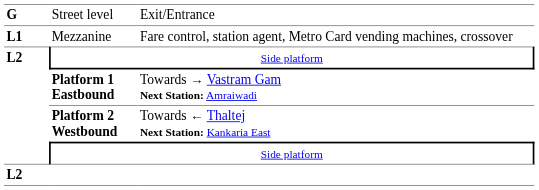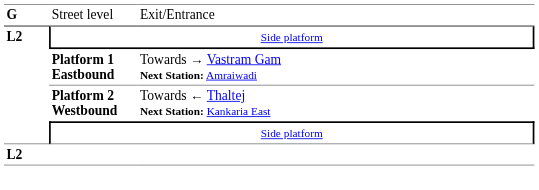- row: L1 | Mezzanine | Fare control, station agent, Metro Card vending machines, crossover
